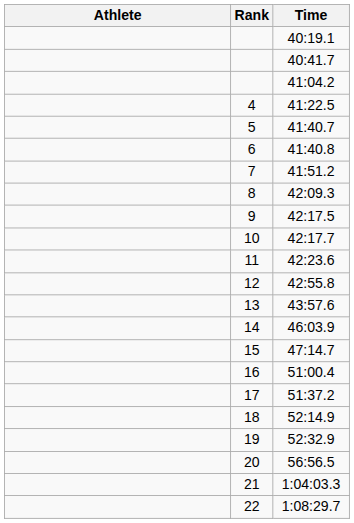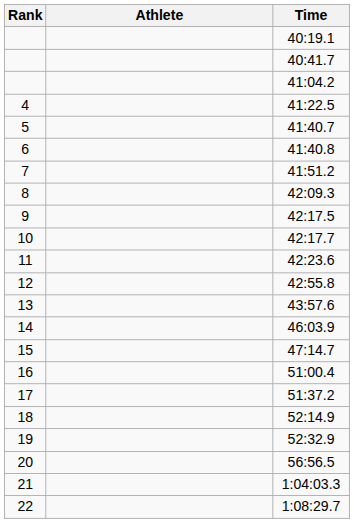columns swapped: Rank <-> Athlete
